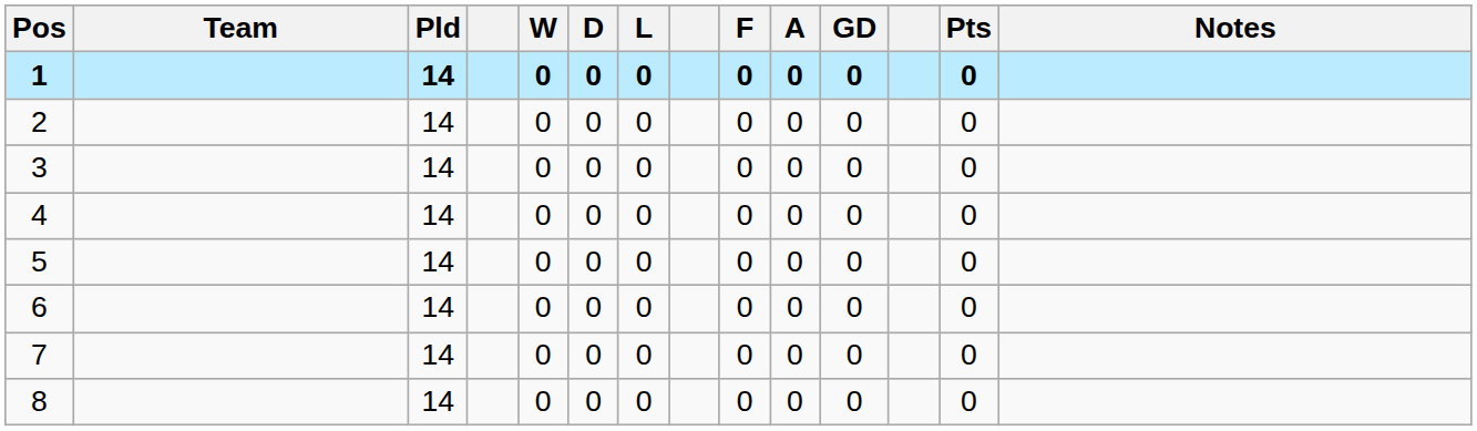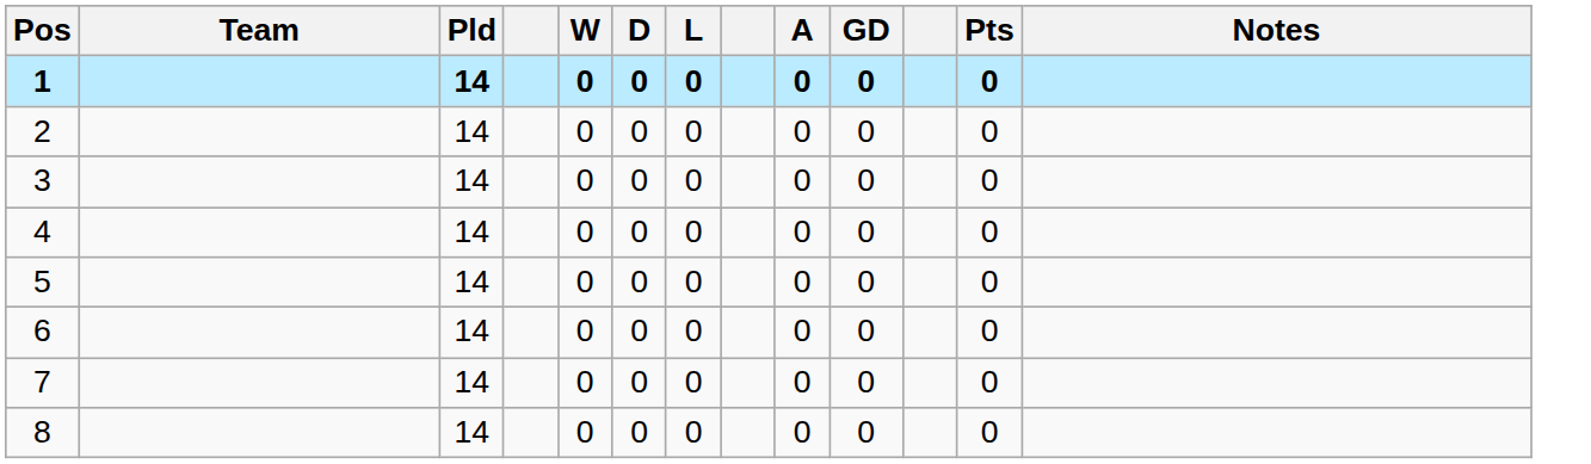- column: F | 0 | 0 | 0 | 0 | 0 | 0 | 0 | 0
